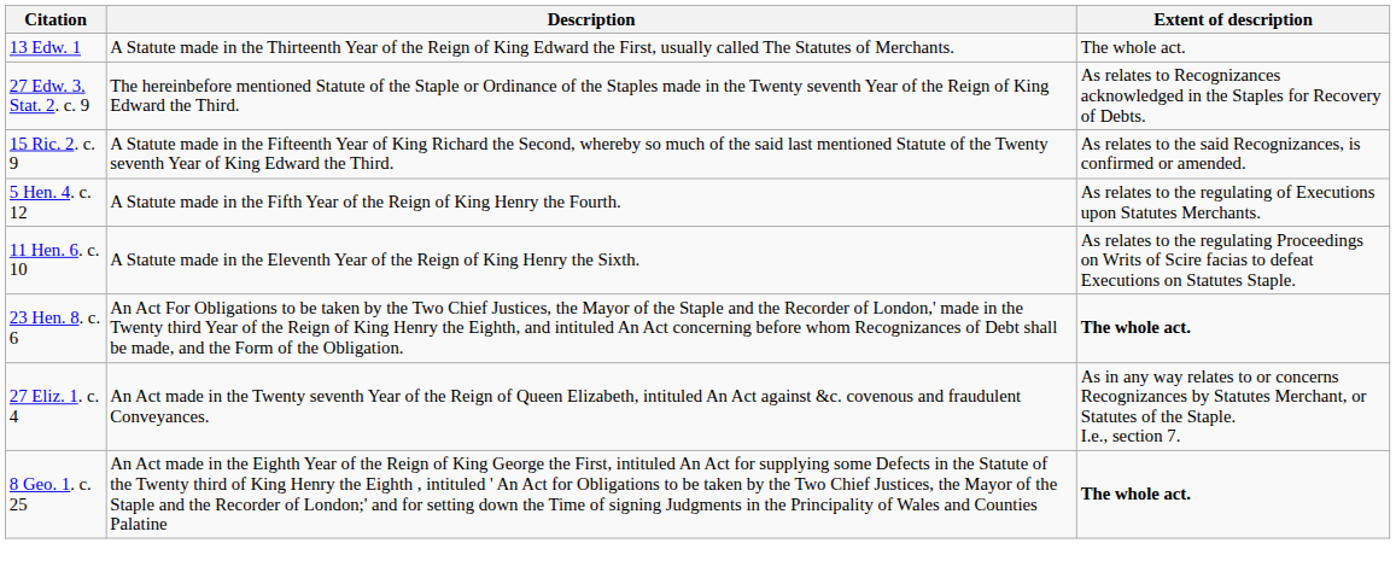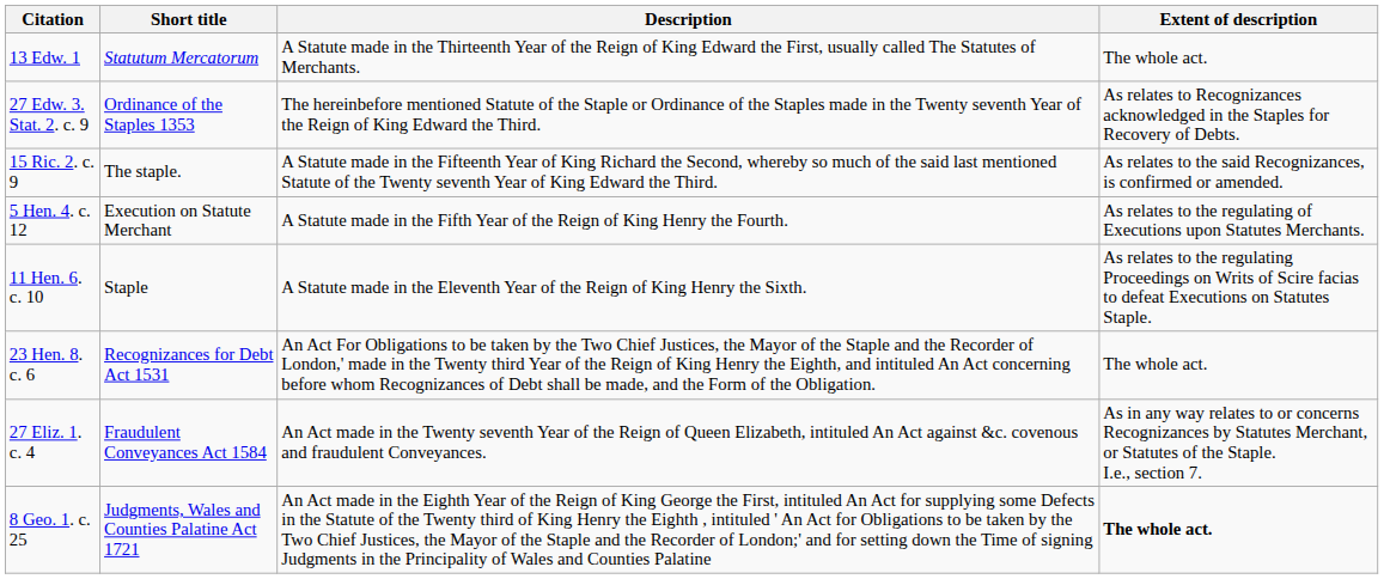+ column: Short title | Statutum Mercatorum | Ordinance of the Staples 1353 | The staple. | Execution on Statute Merchant | Staple | Recognizances for Debt Act 1531 | Fraudulent Conveyances Act 1584 | Judgments, Wales and Counties Palatine Act 1721
23 Hen. 8. c. 6 | Extent of description: bold -> normal
